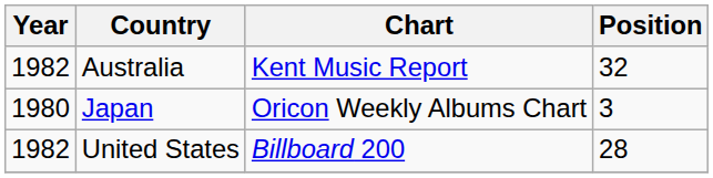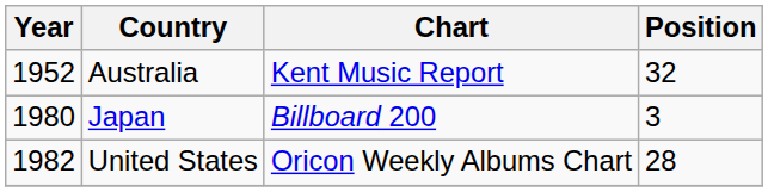Australia | Year: 1982 -> 1952
Japan | Chart: Oricon Weekly Albums Chart -> Billboard 200
United States | Chart: Billboard 200 -> Oricon Weekly Albums Chart
